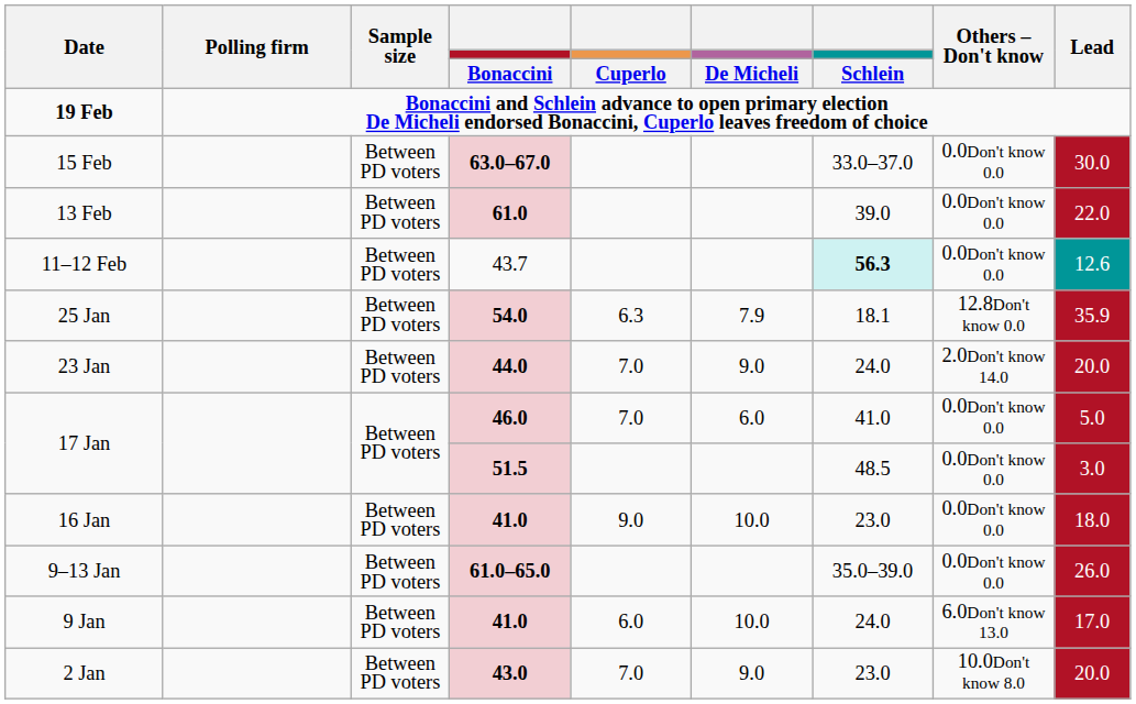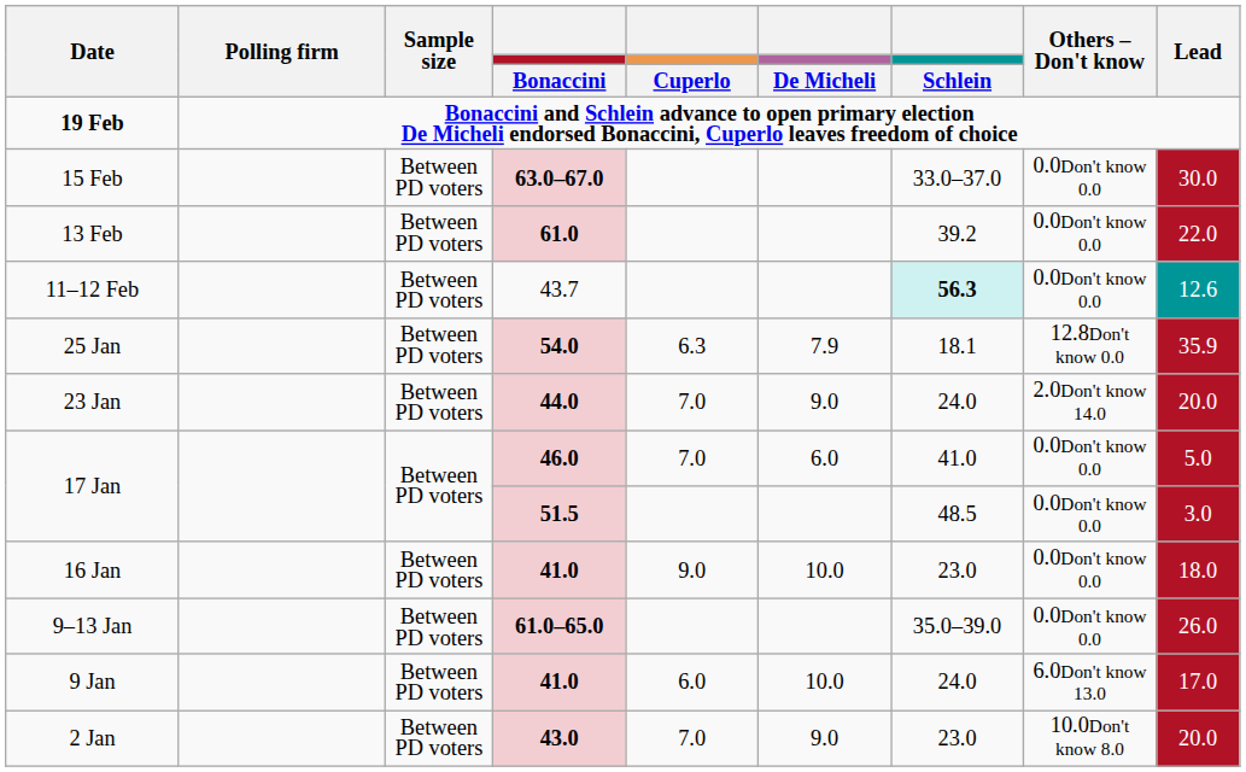13 Feb | Schlein: 39.0 -> 39.2
